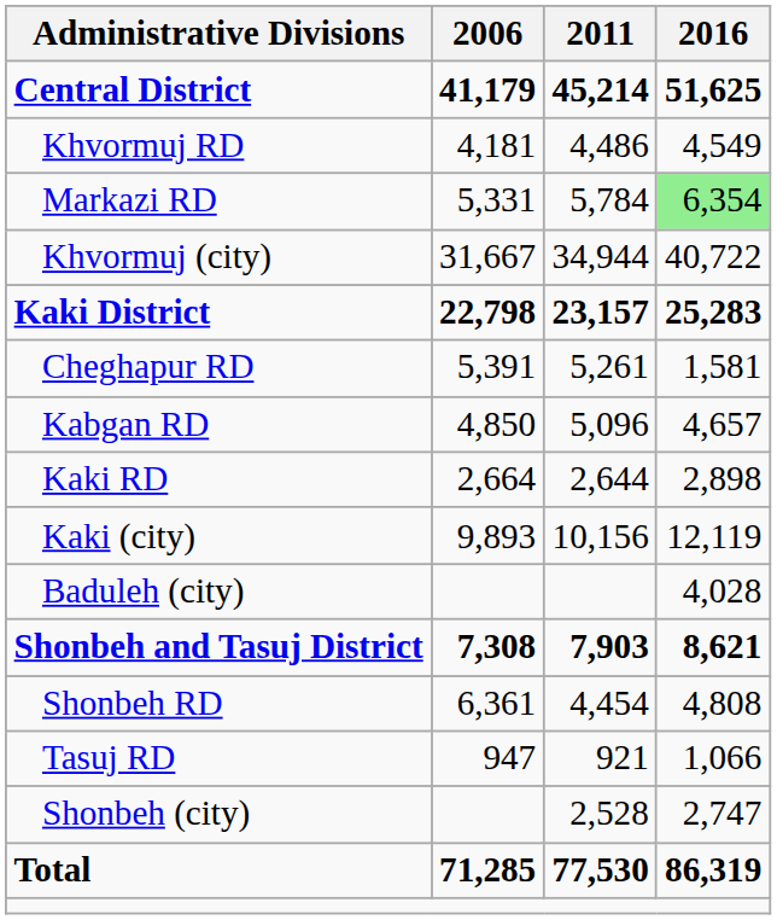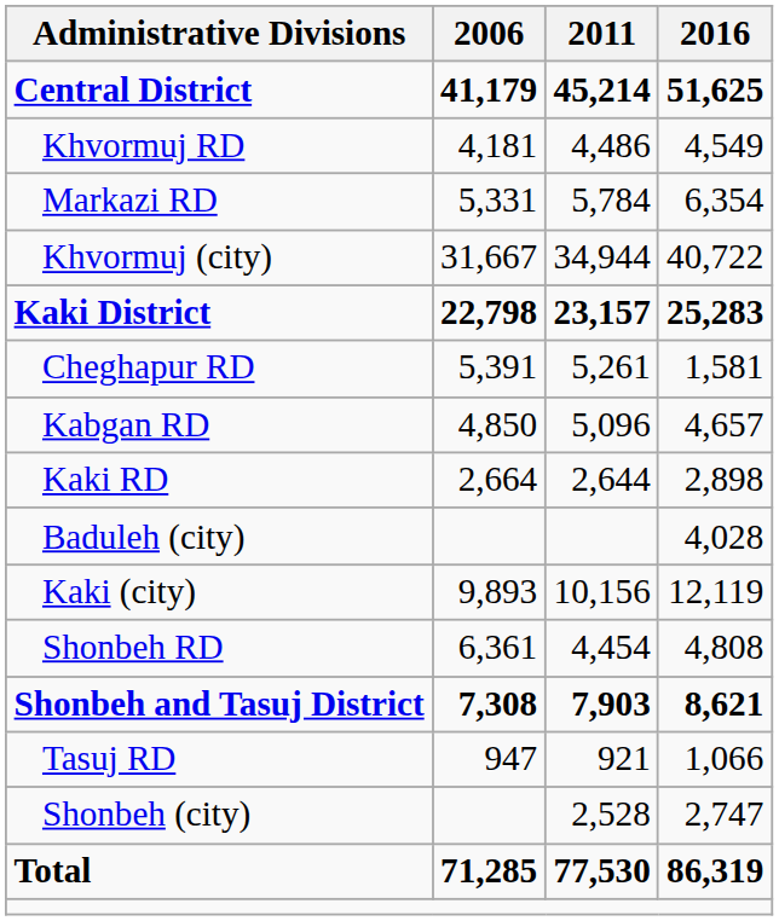Markazi RD | 2016: lightgreen background -> no background
rows swapped: Baduleh (city) <-> Kaki (city)
rows swapped: Shonbeh and Tasuj District <-> Shonbeh RD
